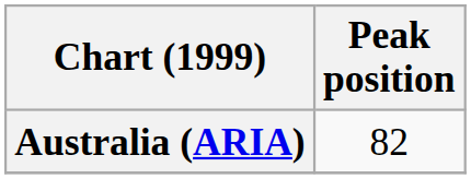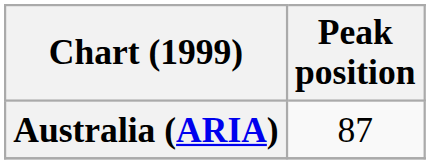Australia (ARIA) | Peak position: 82 -> 87
